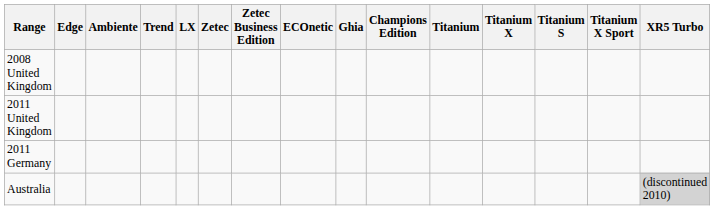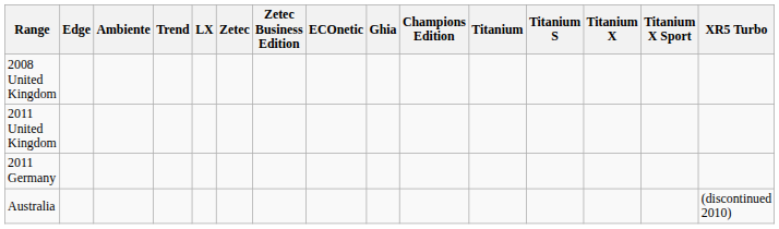columns swapped: Titanium S <-> Titanium X
Australia | XR5 Turbo: lightgrey background -> no background
